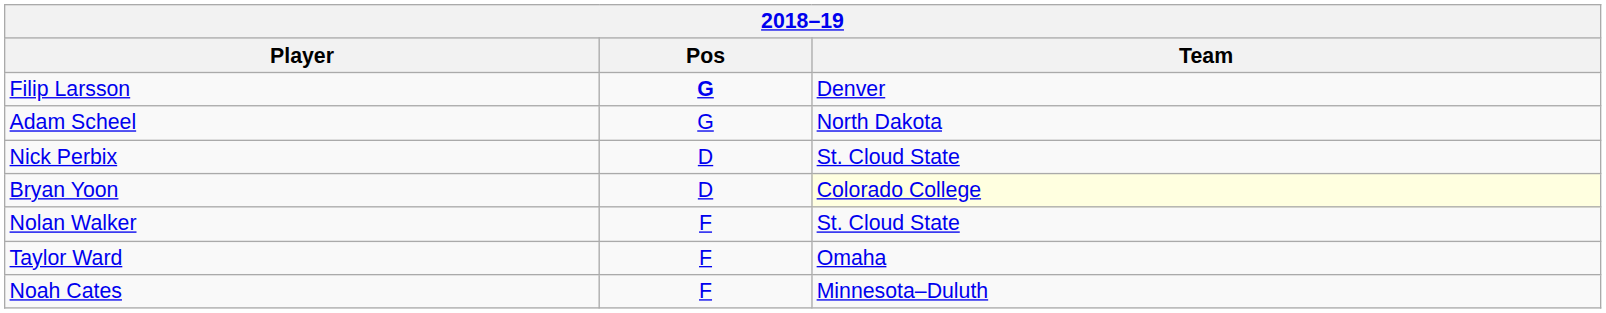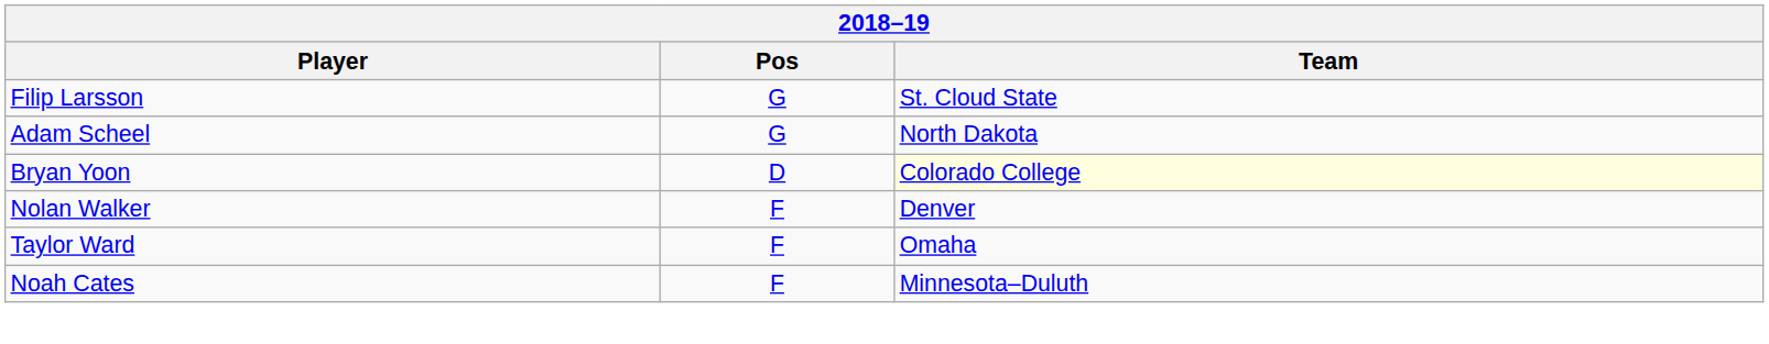Filip Larsson | Pos: bold -> normal
Filip Larsson | Team: Denver -> St. Cloud State
- row: Nick Perbix | D | St. Cloud State
Nolan Walker | Team: St. Cloud State -> Denver
